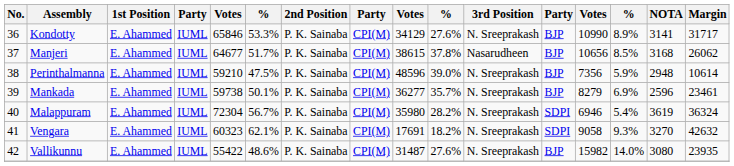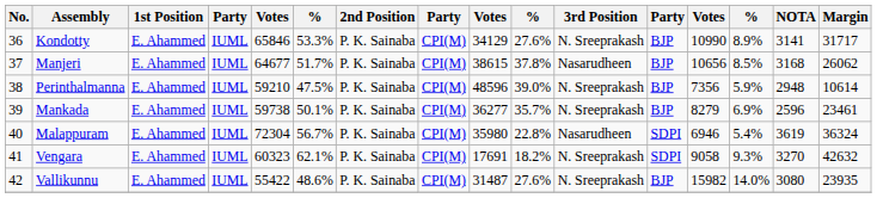Malappuram | column 10: 28.2% -> 22.8%
Malappuram | 3rd Position: N. Sreeprakash -> Nasarudheen
